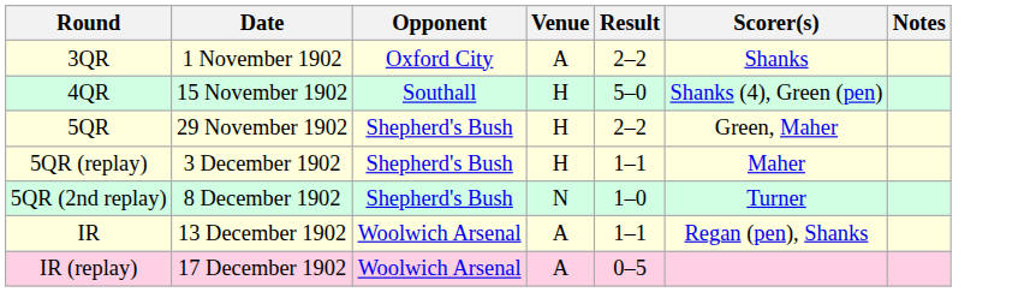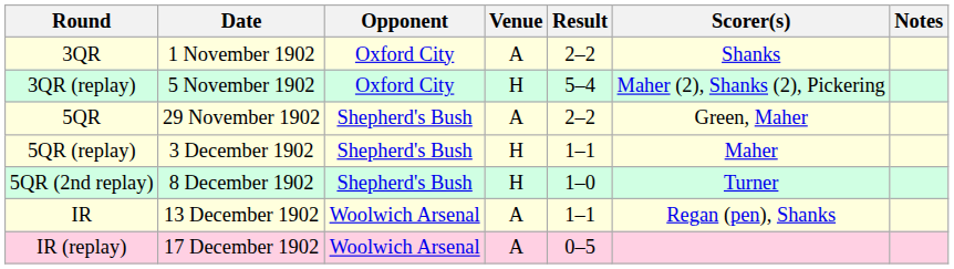+ row: 3QR (replay) | 5 November 1902 | Oxford City | H | 5–4 | Maher (2), Shanks (2), Pickering
- row: 4QR | 15 November 1902 | Southall | H | 5–0 | Shanks (4), Green (pen)
5QR | Venue: H -> A
5QR (2nd replay) | Venue: N -> H
